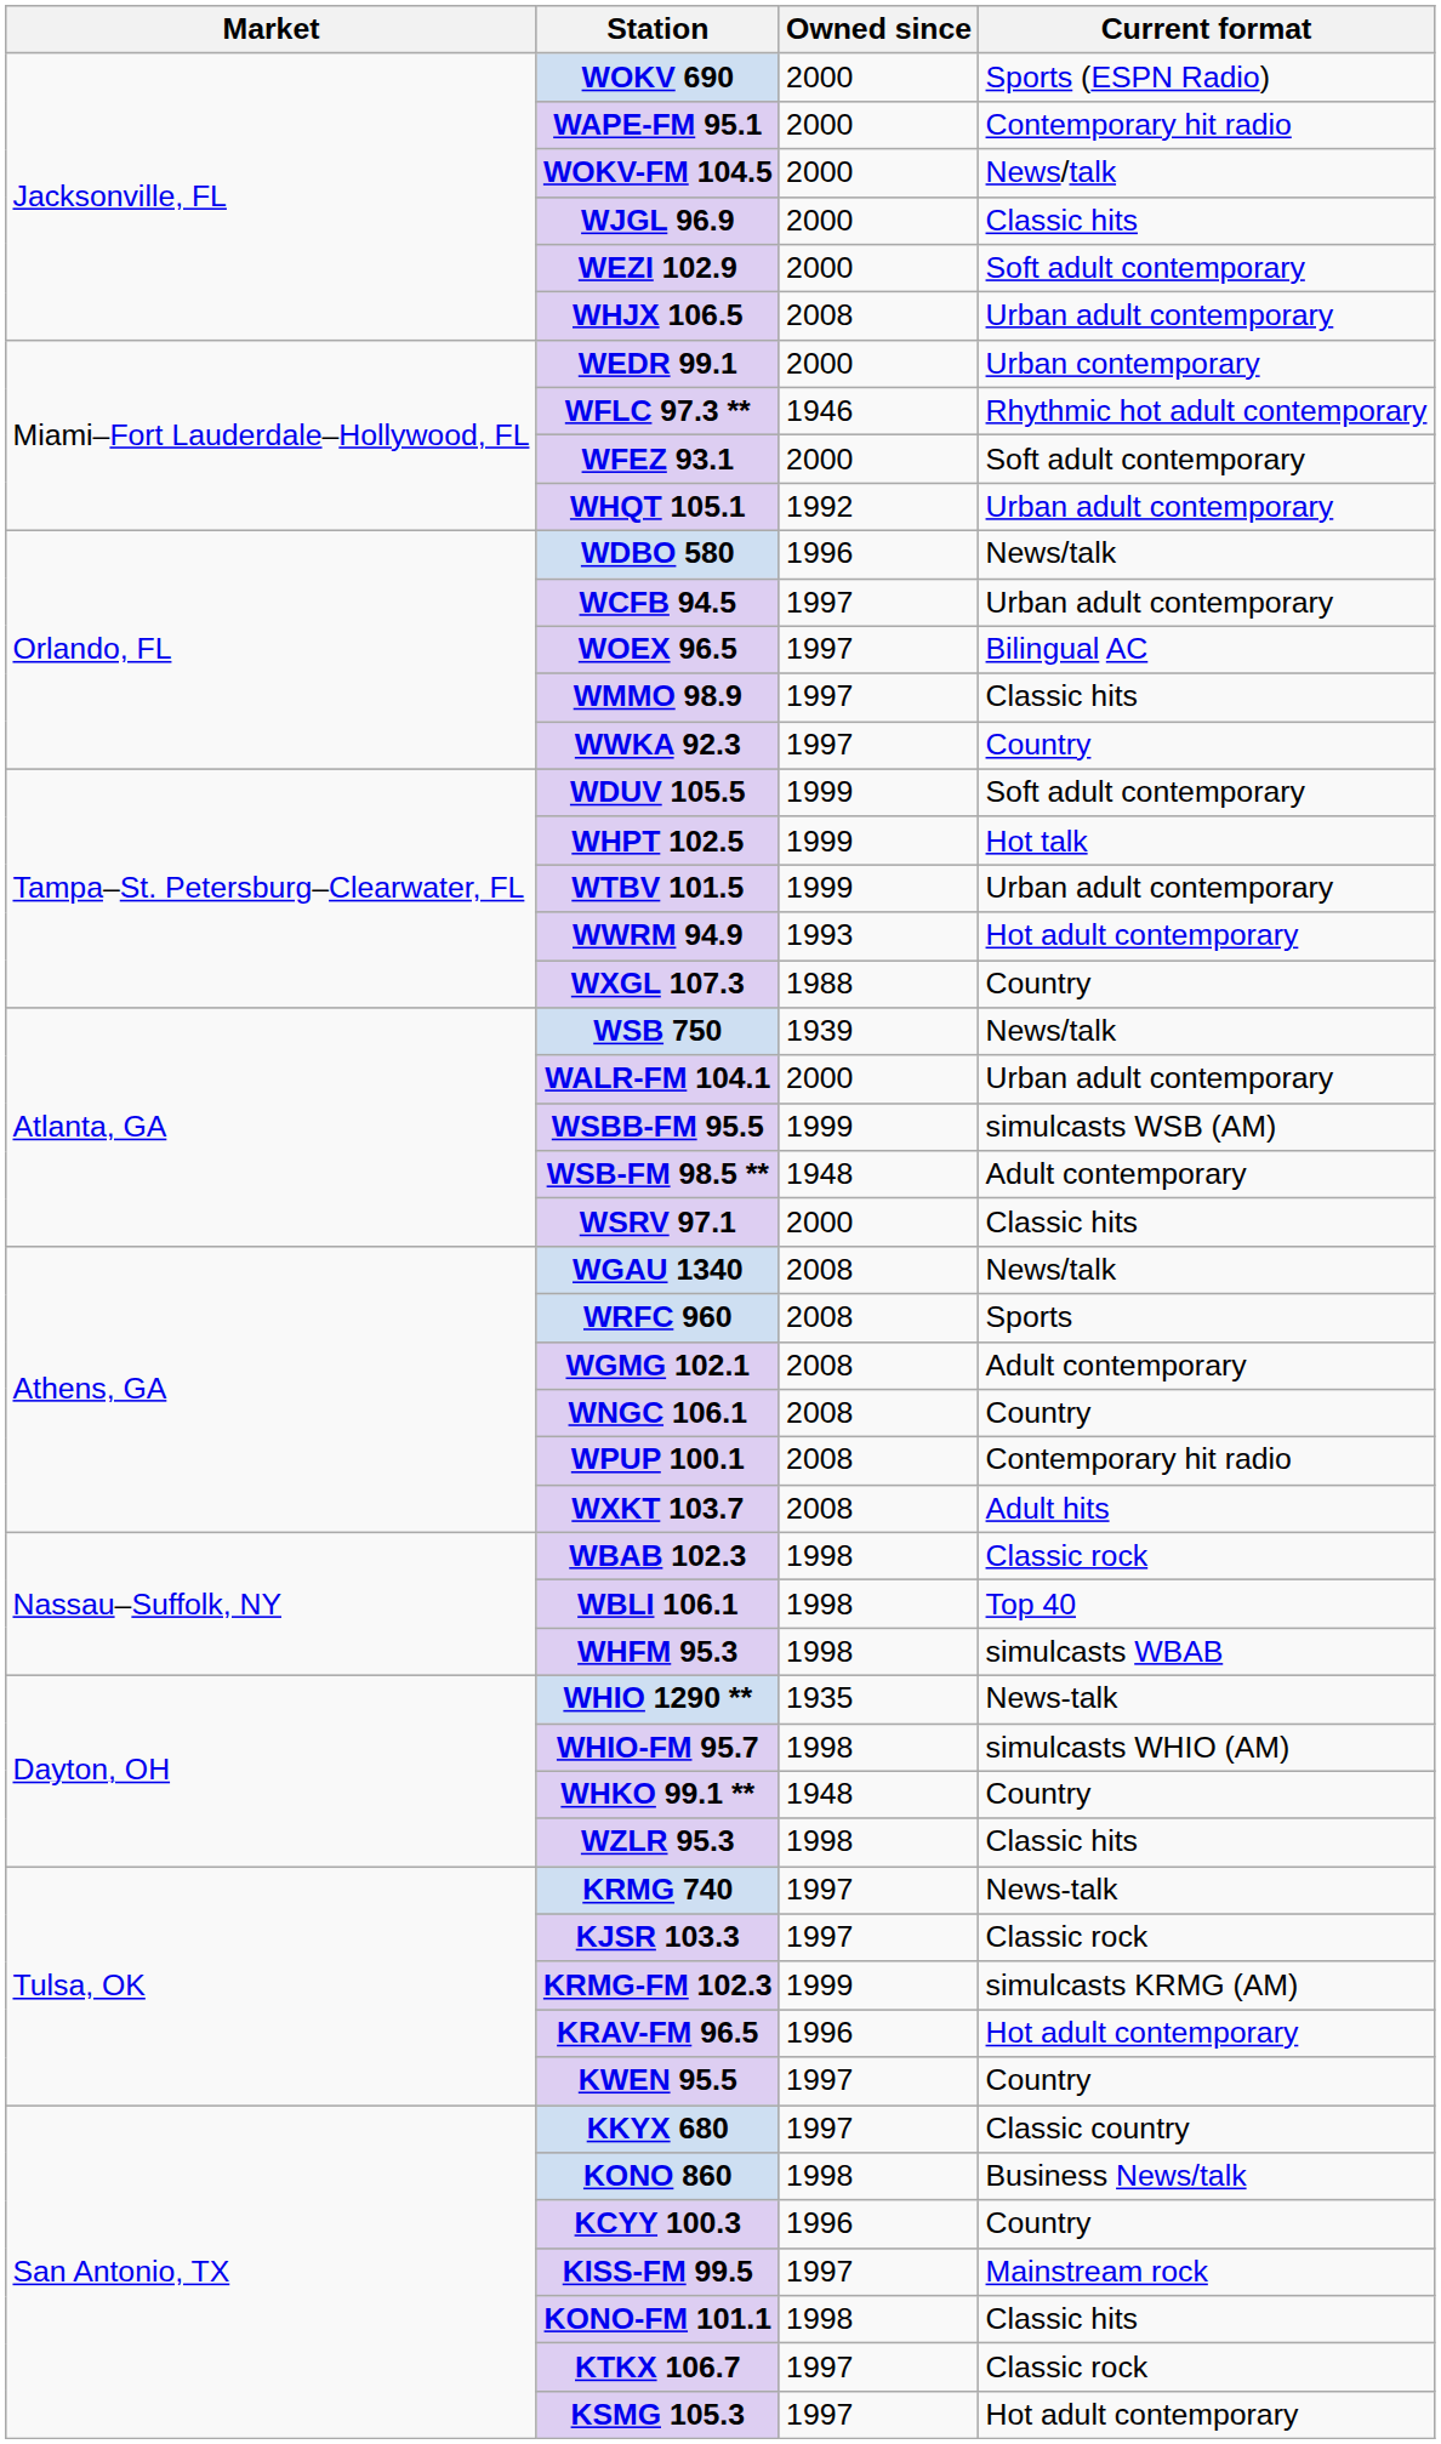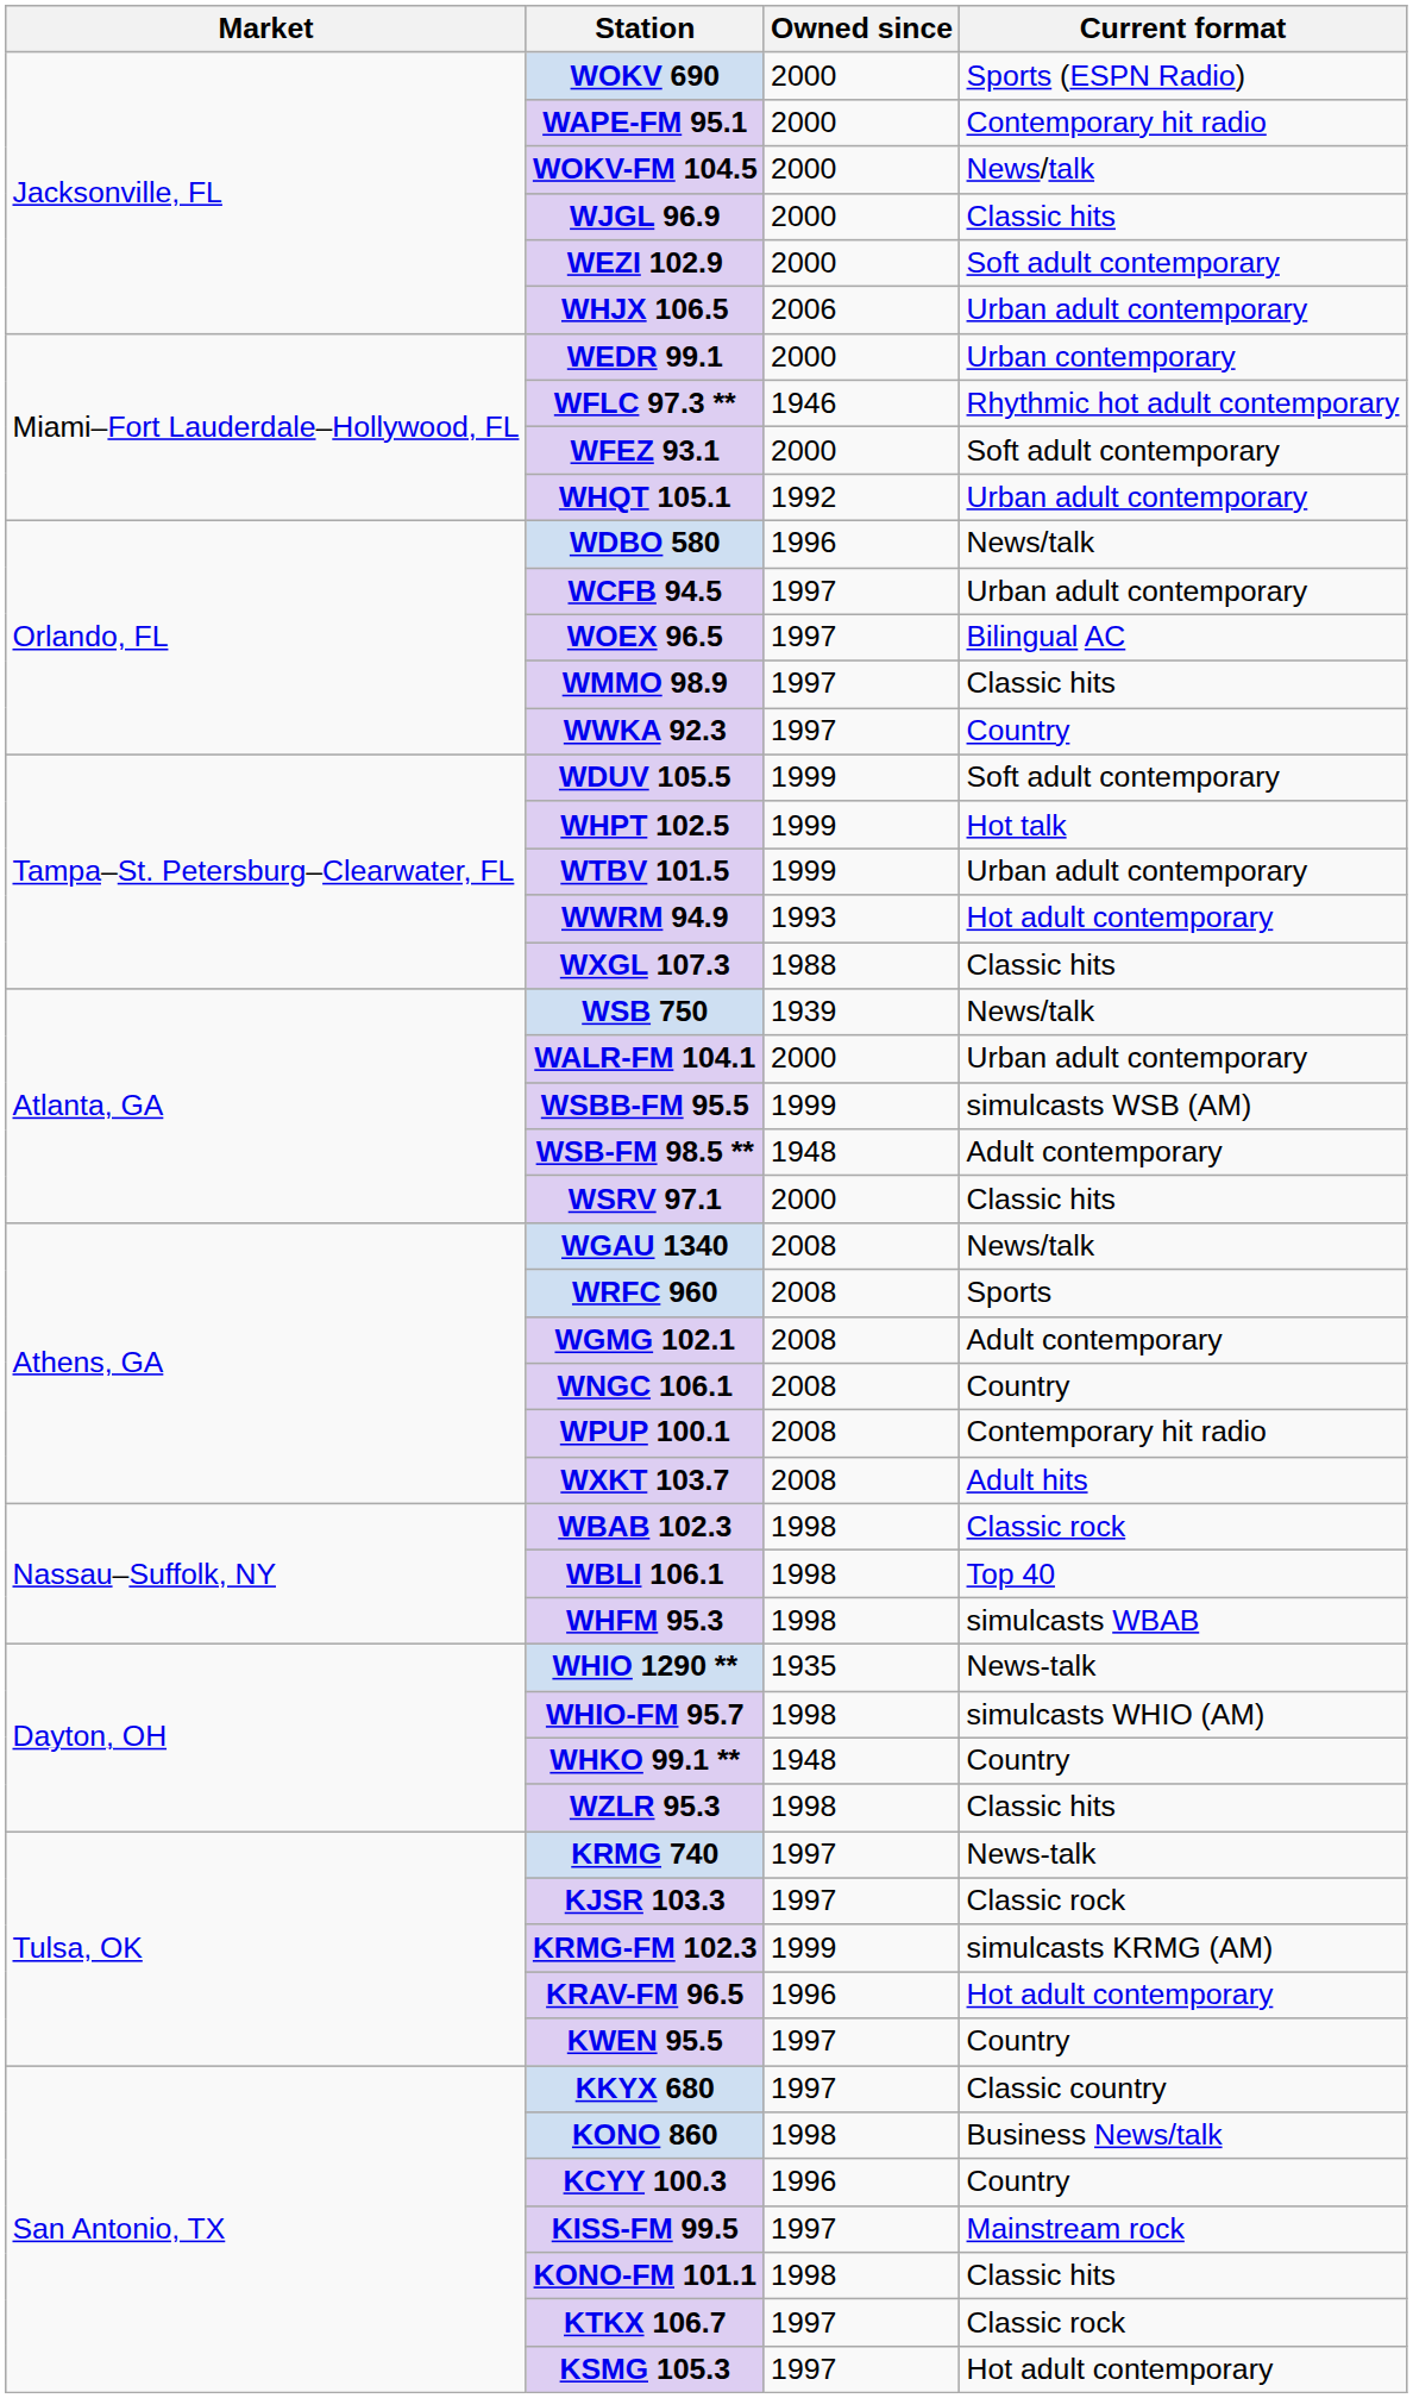WHJX 106.5 | Owned since: 2008 -> 2006
WXGL 107.3 | Current format: Country -> Classic hits
